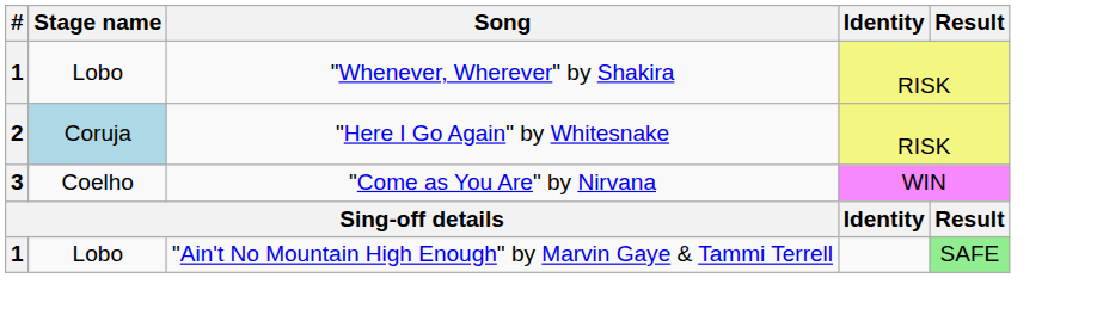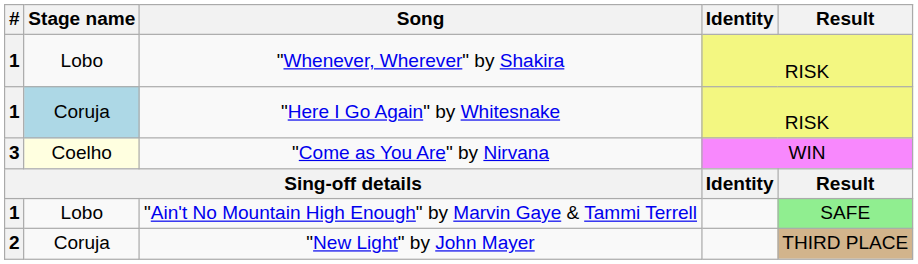"Here I Go Again" by Whitesnake | #: 2 -> 1
"Come as You Are" by Nirvana | Stage name: no background -> lightyellow background
+ row: 2 | Coruja | "New Light" by John Mayer | THIRD PLACE
